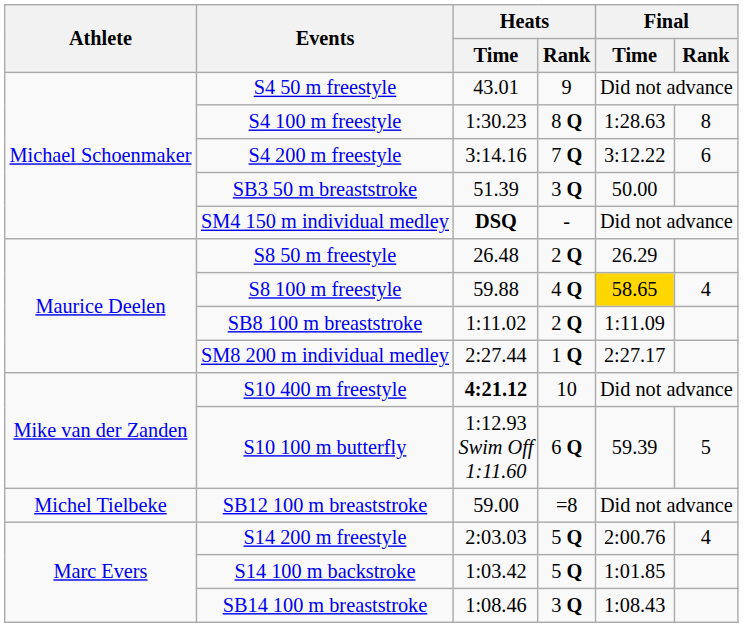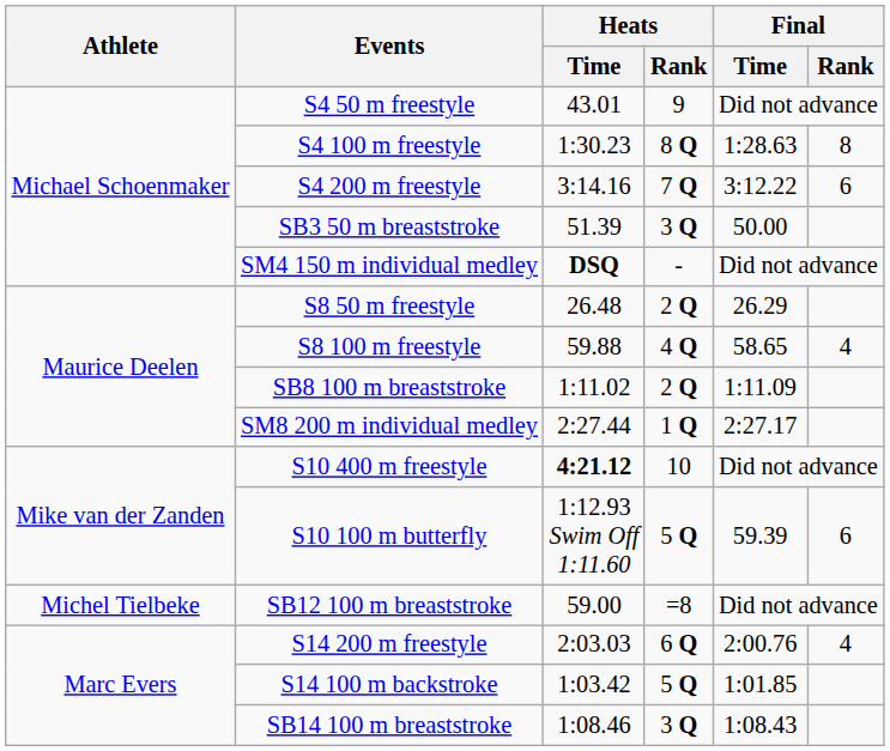S8 100 m freestyle | Final / Time: gold background -> no background
S10 100 m butterfly | Heats / Rank: 6 Q -> 5 Q
S10 100 m butterfly | Final / Rank: 5 -> 6
S14 200 m freestyle | Heats / Rank: 5 Q -> 6 Q
